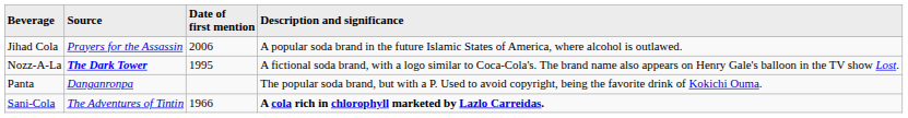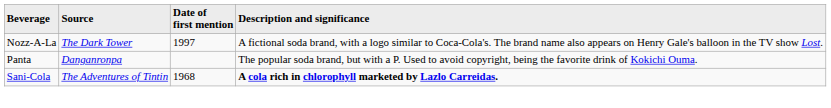- row: Jihad Cola | Prayers for the Assassin | 2006 | A popular soda brand in the future Islamic States of America, where alcohol is outlawed.
Nozz-A-La | Source: bold -> normal
Nozz-A-La | Date of first mention: 1995 -> 1997
Sani-Cola | Date of first mention: 1966 -> 1968
